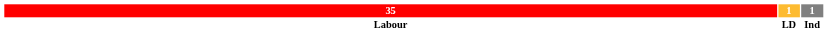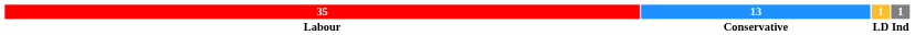+ column: 13 | Conservative
